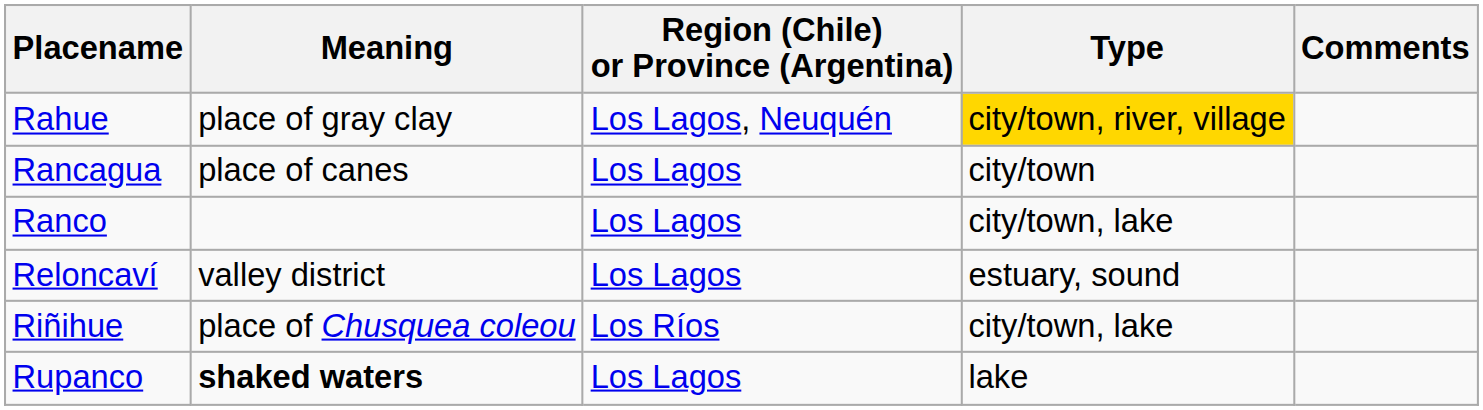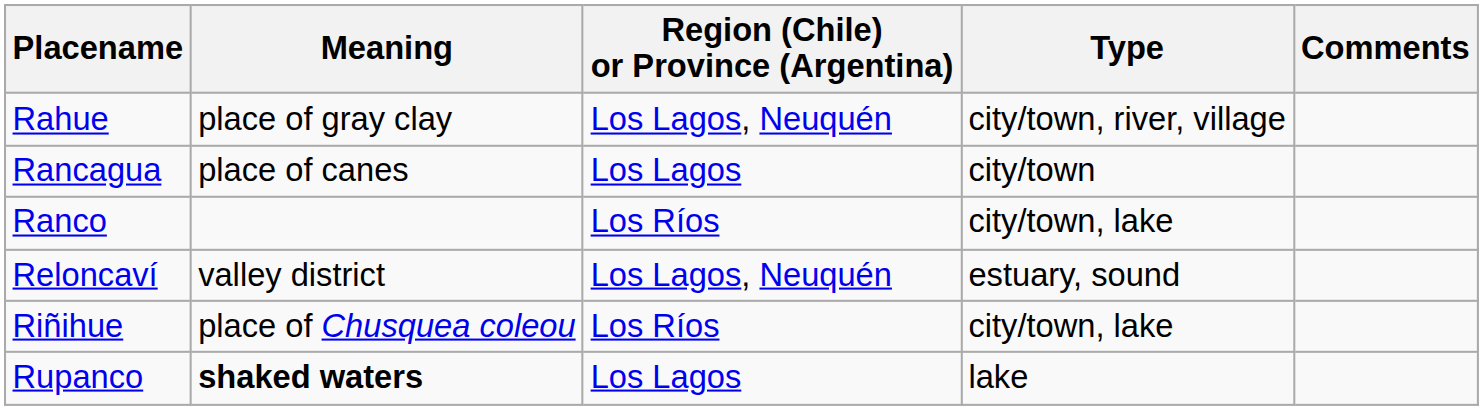Rahue | Type: gold background -> no background
Ranco | Region (Chile) or Province (Argentina): Los Lagos -> Los Ríos
Reloncaví | Region (Chile) or Province (Argentina): Los Lagos -> Los Lagos, Neuquén
